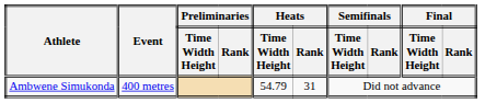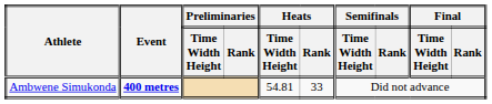Ambwene Simukonda | Event: normal -> bold
Ambwene Simukonda | Heats / Time Width Height: 54.79 -> 54.81
Ambwene Simukonda | Heats / Rank: 31 -> 33
